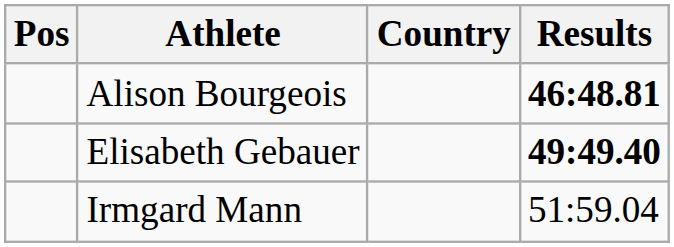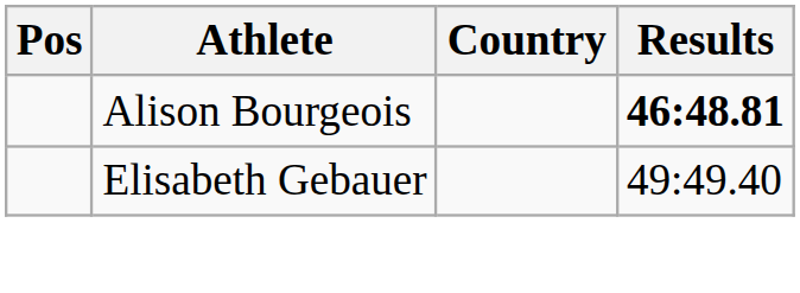Elisabeth Gebauer | Results: bold -> normal
- row: Irmgard Mann | 51:59.04
